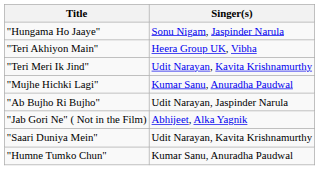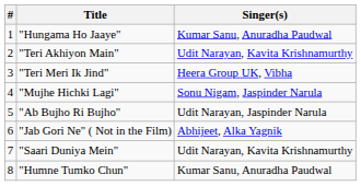+ column: # | 1 | 2 | 3 | 4 | 5 | 6 | 7 | 8
"Hungama Ho Jaaye" | Singer(s): Sonu Nigam, Jaspinder Narula -> Kumar Sanu, Anuradha Paudwal
"Teri Akhiyon Main" | Singer(s): Heera Group UK, Vibha -> Udit Narayan, Kavita Krishnamurthy
"Teri Meri Ik Jind" | Singer(s): Udit Narayan, Kavita Krishnamurthy -> Heera Group UK, Vibha
"Mujhe Hichki Lagi" | Singer(s): Kumar Sanu, Anuradha Paudwal -> Sonu Nigam, Jaspinder Narula
